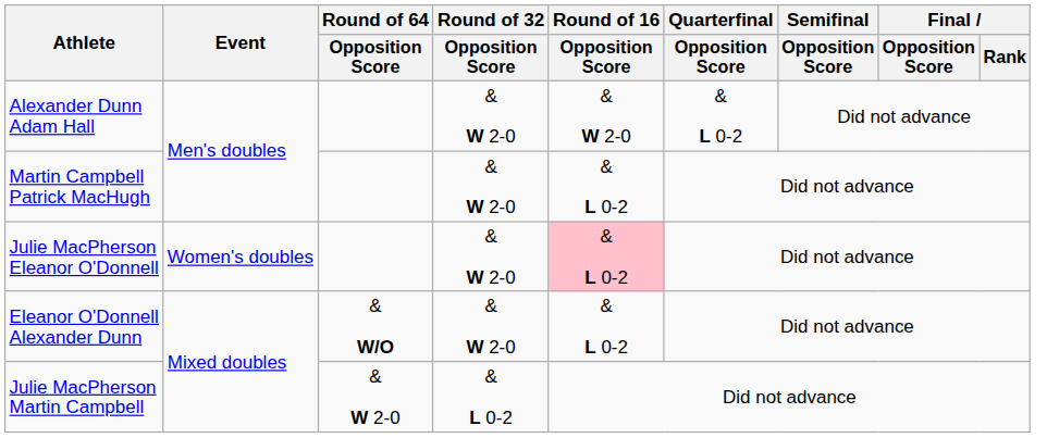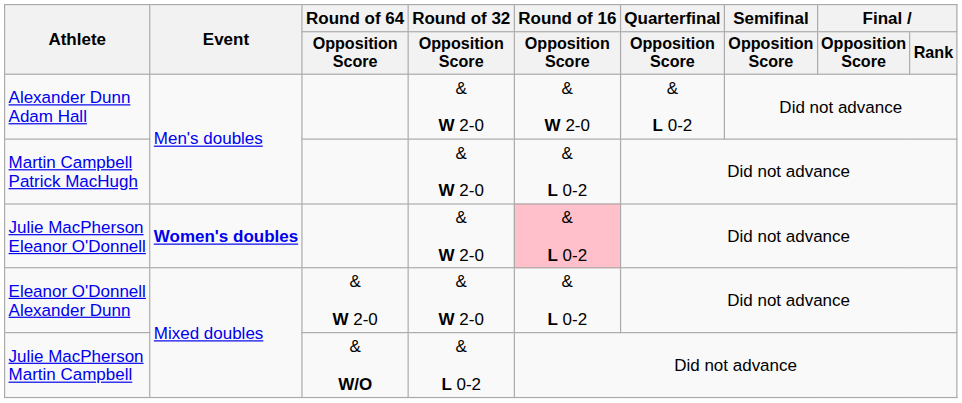Julie MacPherson Eleanor O'Donnell | Event: normal -> bold
Eleanor O'Donnell Alexander Dunn | Round of 64 / Opposition Score: & W/O -> & W 2-0
Julie MacPherson Martin Campbell | Round of 64 / Opposition Score: & W 2-0 -> & W/O
